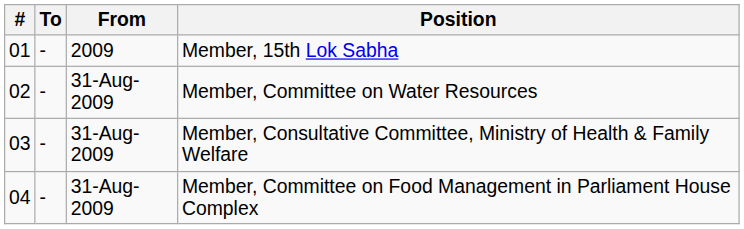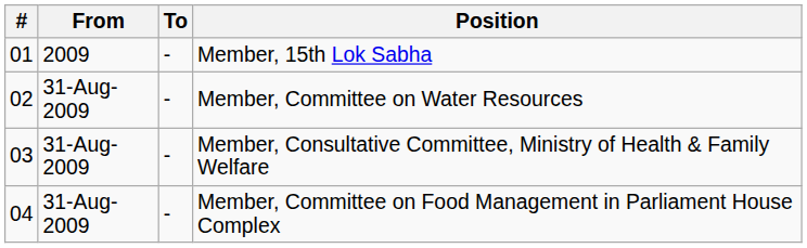columns swapped: From <-> To
